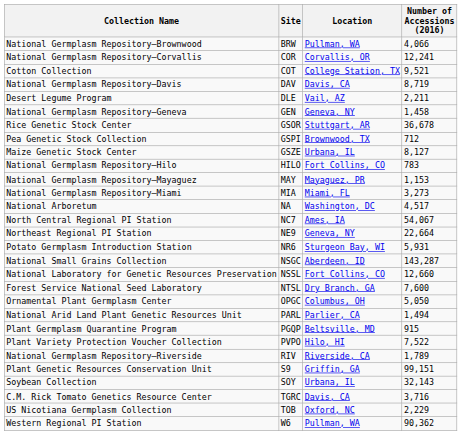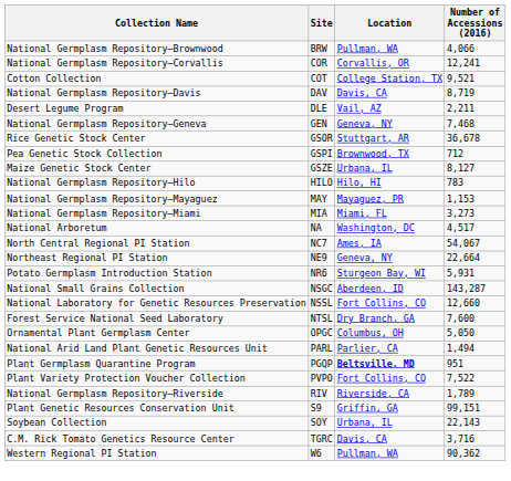National Germplasm Repository–Geneva | Number of Accessions (2016): 1,458 -> 7,468
National Germplasm Repository–Hilo | Location: Fort Collins, CO -> Hilo, HI
Plant Germplasm Quarantine Program | Location: normal -> bold
Plant Germplasm Quarantine Program | Number of Accessions (2016): 915 -> 951
Plant Variety Protection Voucher Collection | Location: Hilo, HI -> Fort Collins, CO
Soybean Collection | Number of Accessions (2016): 32,143 -> 22,143
- row: US Nicotiana Germplasm Collection | TOB | Oxford, NC | 2,229
